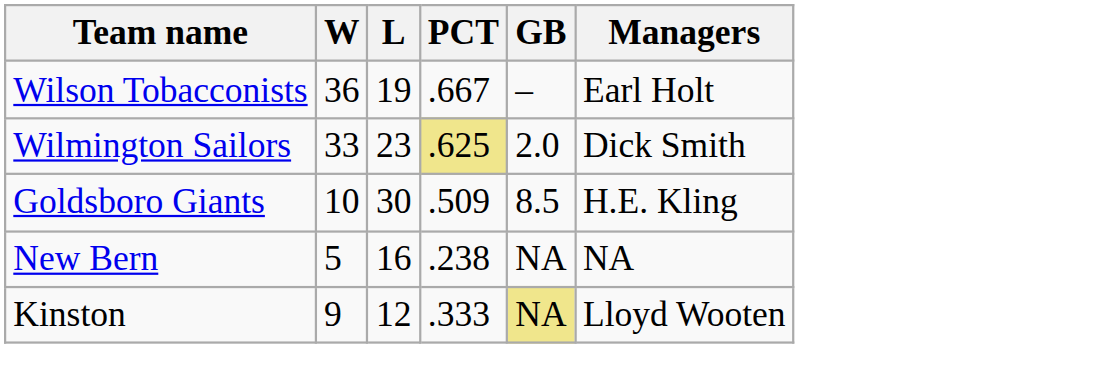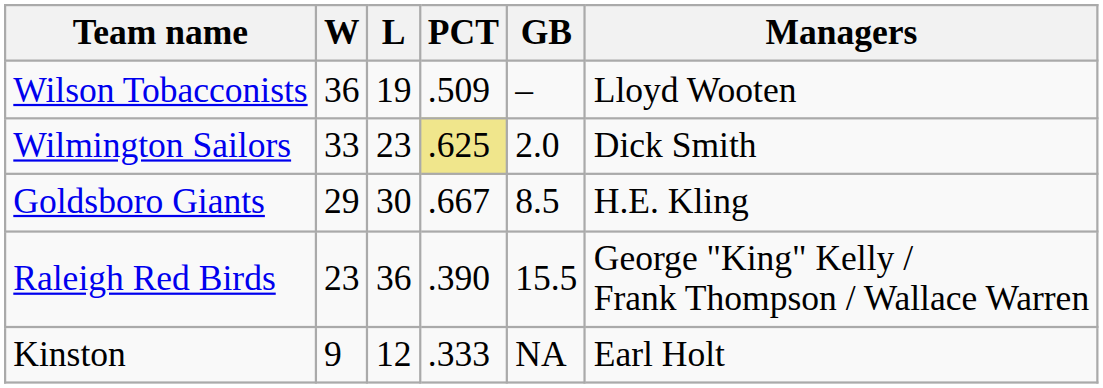Wilson Tobacconists | PCT: .667 -> .509
Wilson Tobacconists | Managers: Earl Holt -> Lloyd Wooten
Goldsboro Giants | W: 10 -> 29
Goldsboro Giants | PCT: .509 -> .667
+ row: Raleigh Red Birds | 23 | 36 | .390 | 15.5 | George "King" Kelly / Frank Thompson / Wallace Warren
- row: New Bern | 5 | 16 | .238 | NA | NA
Kinston | GB: khaki background -> no background
Kinston | Managers: Lloyd Wooten -> Earl Holt
